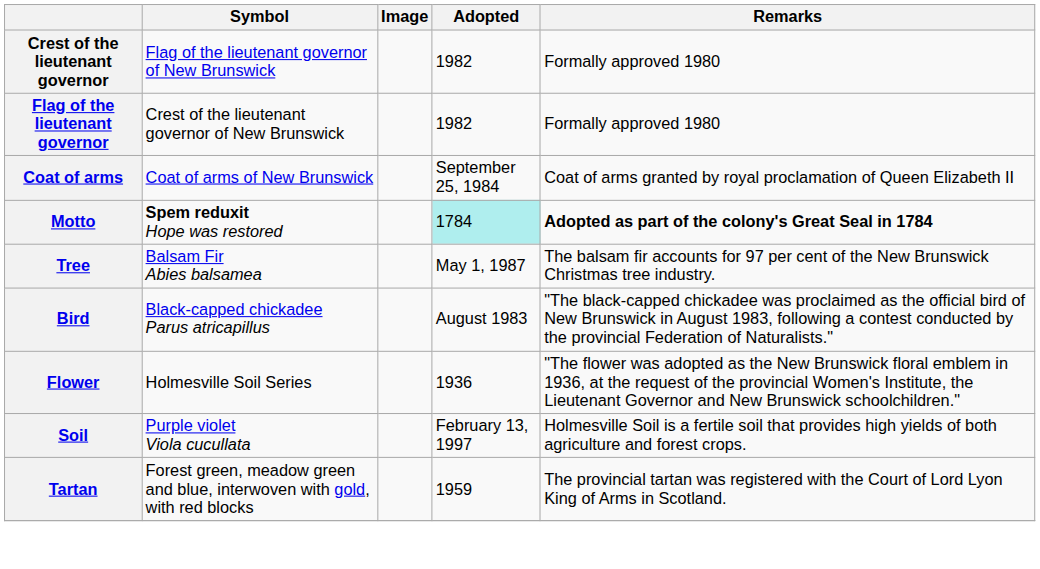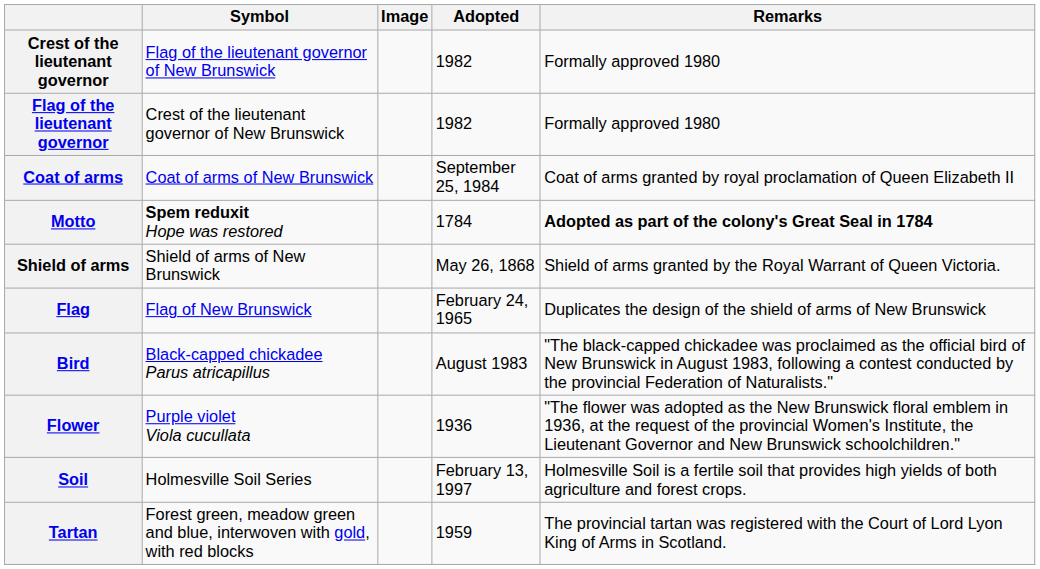Motto | Adopted: paleturquoise background -> no background
+ row: Shield of arms | Shield of arms of New Brunswick | May 26, 1868 | Shield of arms granted by the Royal Warrant of Queen Victoria.
+ row: Flag | Flag of New Brunswick | February 24, 1965 | Duplicates the design of the shield of arms of New Brunswick
- row: Tree | Balsam Fir Abies balsamea | May 1, 1987 | The balsam fir accounts for 97 per cent of the New Brunswick Christmas tree industry.
Flower | Symbol: Holmesville Soil Series -> Purple violet Viola cucullata
Soil | Symbol: Purple violet Viola cucullata -> Holmesville Soil Series
